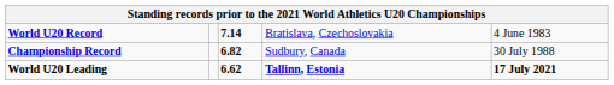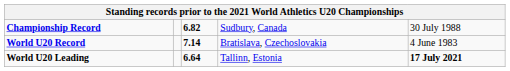rows swapped: World U20 Record <-> Championship Record
World U20 Leading | column 3: 6.62 -> 6.64
World U20 Leading | column 4: bold -> normal
